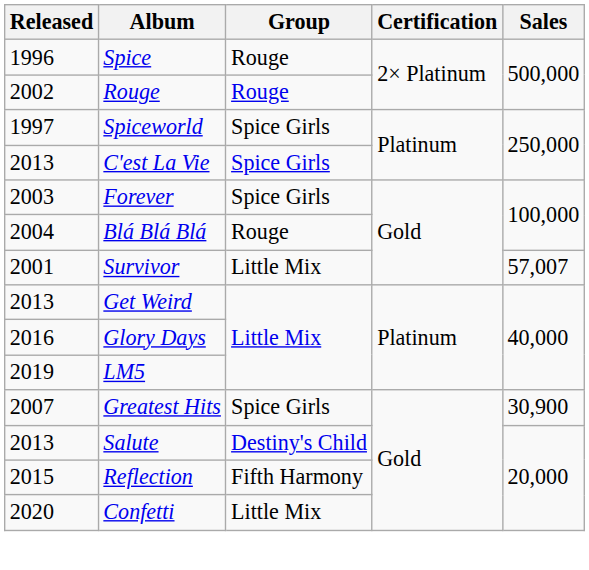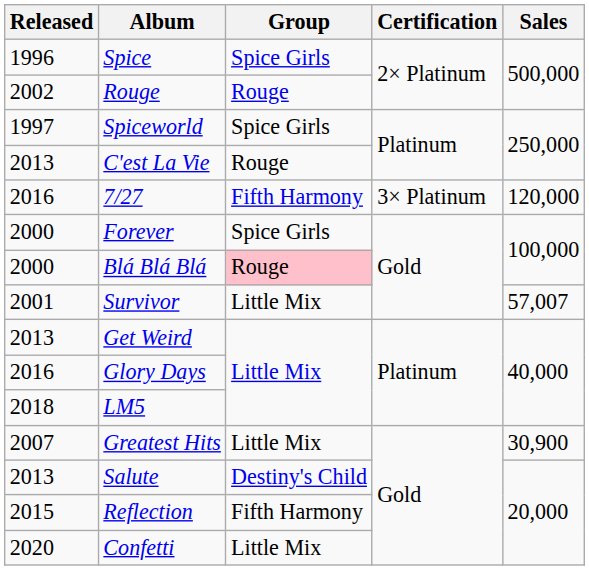Spice | Group: Rouge -> Spice Girls
C'est La Vie | Group: Spice Girls -> Rouge
+ row: 2016 | 7/27 | Fifth Harmony | 3× Platinum | 120,000
Forever | Released: 2003 -> 2000
Blá Blá Blá | Released: 2004 -> 2000
Blá Blá Blá | Group: no background -> pink background
LM5 | Released: 2019 -> 2018
Greatest Hits | Group: Spice Girls -> Little Mix
